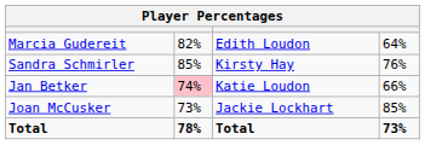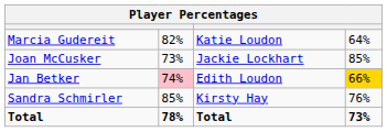Marcia Gudereit | column 3: Edith Loudon -> Katie Loudon
rows swapped: Joan McCusker <-> Sandra Schmirler
Jan Betker | column 3: Katie Loudon -> Edith Loudon
Jan Betker | column 4: no background -> gold background
